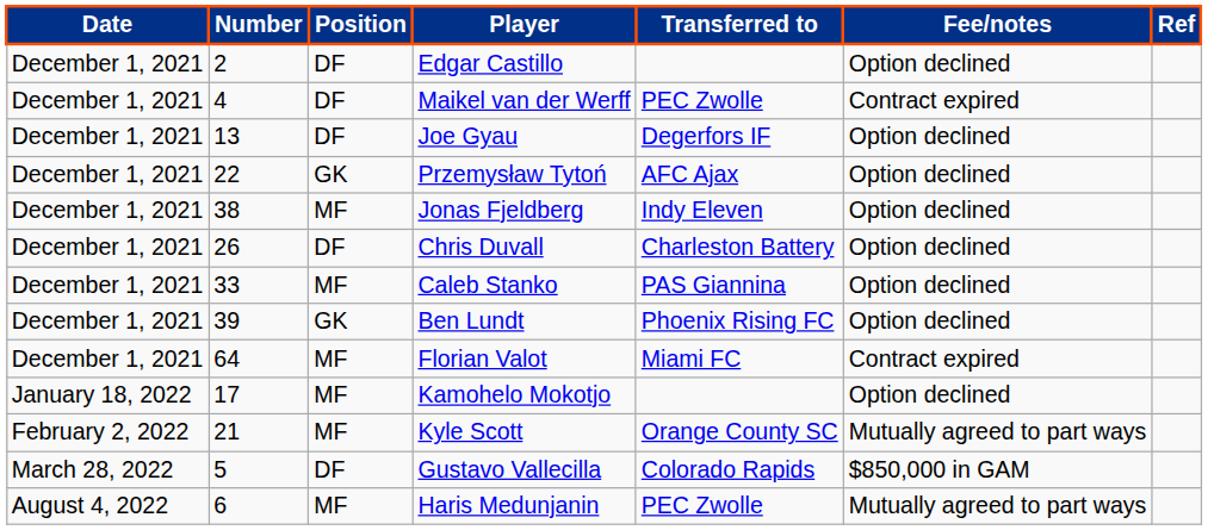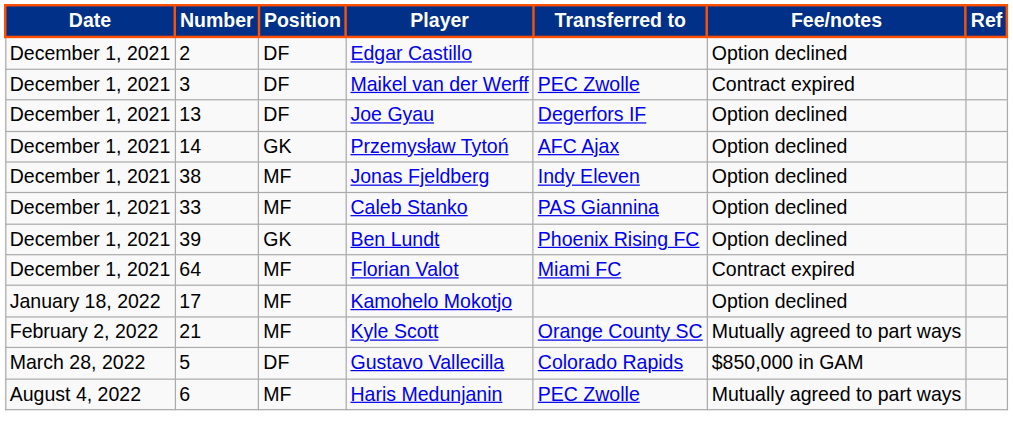Maikel van der Werff | Number: 4 -> 3
Przemysław Tytoń | Number: 22 -> 14
- row: December 1, 2021 | 26 | DF | Chris Duvall | Charleston Battery | Option declined
